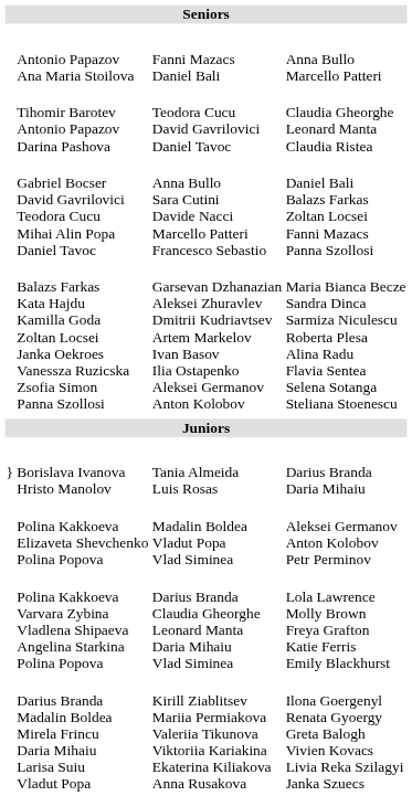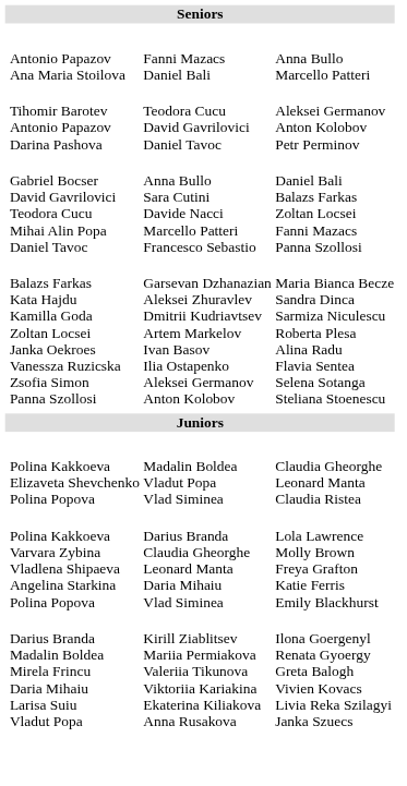Tihomir Barotev Antonio Papazov Darina Pashova | column 4: Claudia Gheorghe Leonard Manta Claudia Ristea -> Aleksei Germanov Anton Kolobov Petr Perminov
- row: } | Borislava Ivanova Hristo Manolov | Tania Almeida Luis Rosas | Darius Branda Daria Mihaiu
Polina Kakkoeva Elizaveta Shevchenko Polina Popova | column 4: Aleksei Germanov Anton Kolobov Petr Perminov -> Claudia Gheorghe Leonard Manta Claudia Ristea
